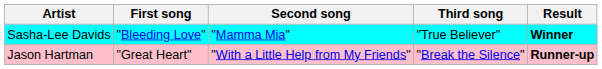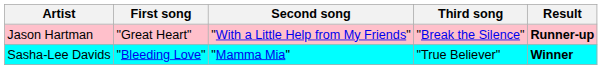rows swapped: Jason Hartman <-> Sasha-Lee Davids
